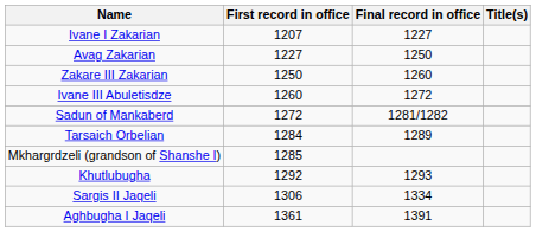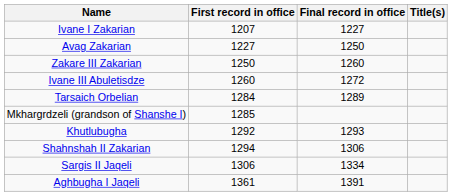- row: Sadun of Mankaberd | 1272 | 1281/1282
+ row: Shahnshah II Zakarian | 1294 | 1306
